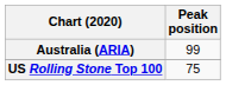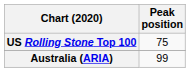rows swapped: Australia (ARIA) <-> US Rolling Stone Top 100
